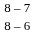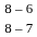rows swapped: 8 – 6 <-> 8 – 7
